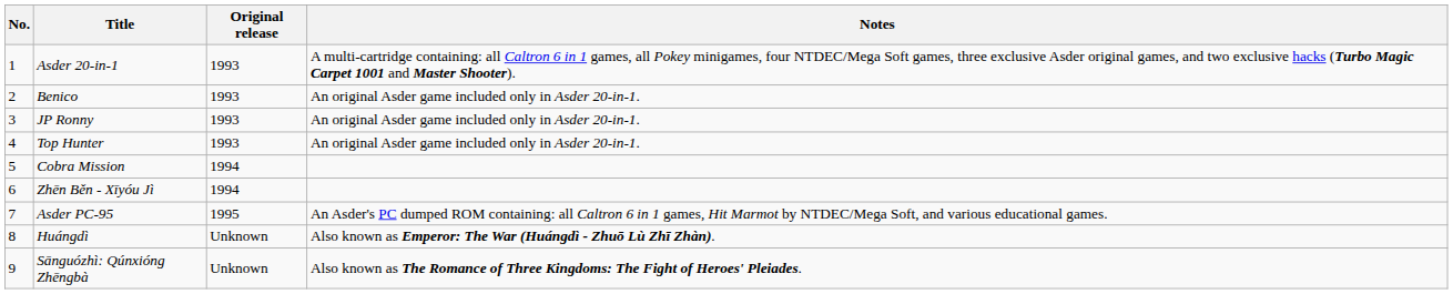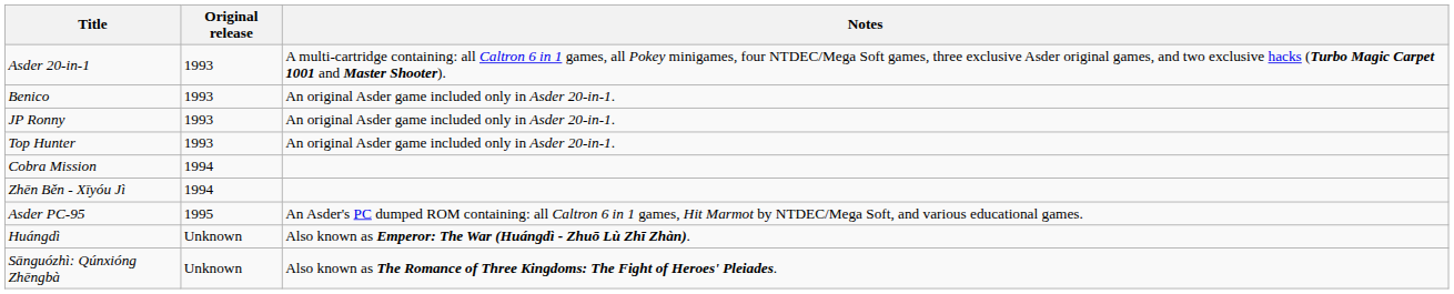- column: No. | 1 | 2 | 3 | 4 | 5 | 6 | 7 | 8 | 9
